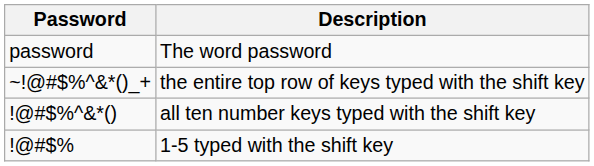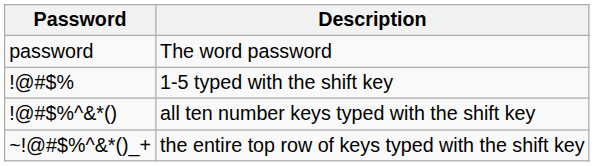rows swapped: 1-5 typed with the shift key <-> the entire top row of keys typed with the shift key
